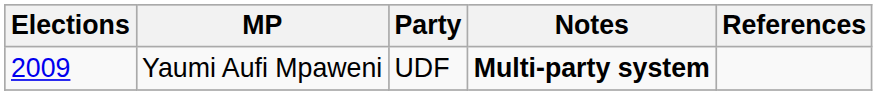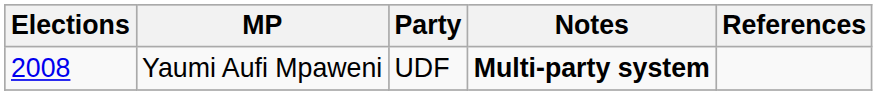Yaumi Aufi Mpaweni | Elections: 2009 -> 2008
